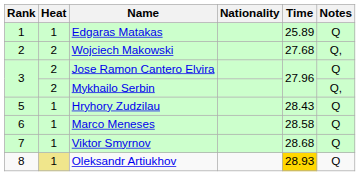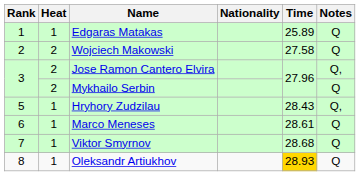Wojciech Makowski | Time: 27.68 -> 27.58
Wojciech Makowski | Notes: Q, -> Q
Jose Ramon Cantero Elvira | Notes: Q -> Q,
Mykhailo Serbin | Notes: Q, -> Q
Hryhory Zudzilau | Notes: Q -> Q,
Marco Meneses | Time: 28.58 -> 28.61
Oleksandr Artiukhov | Heat: khaki background -> no background
